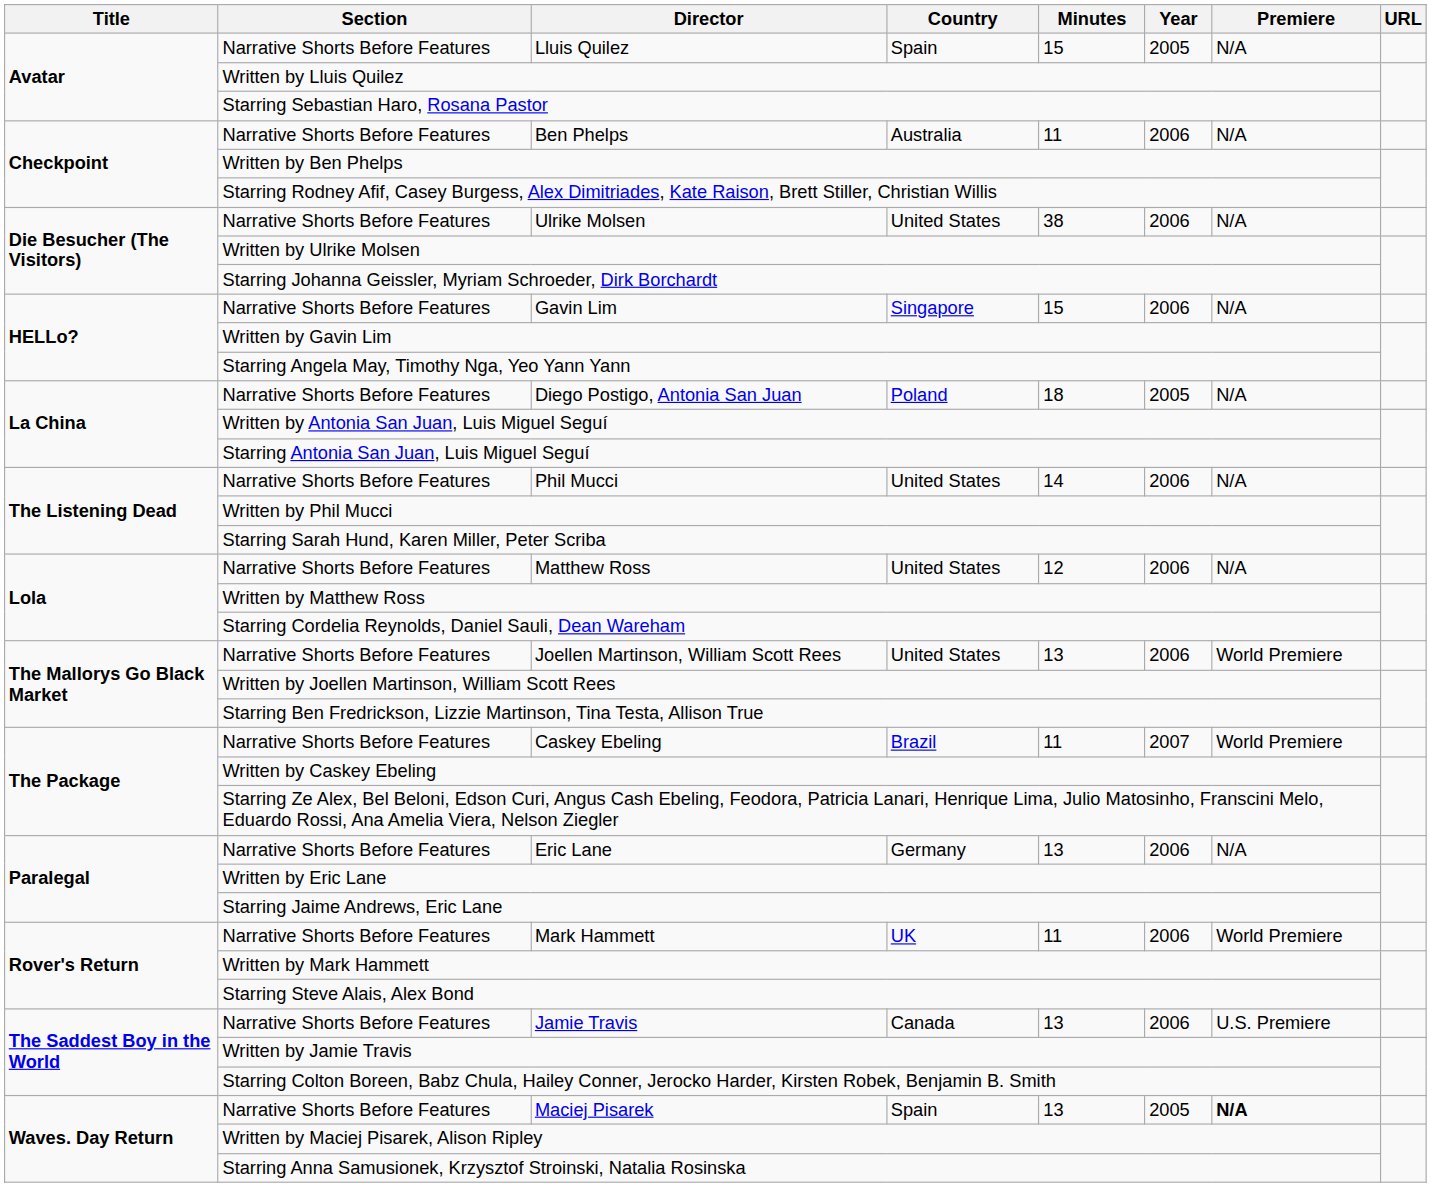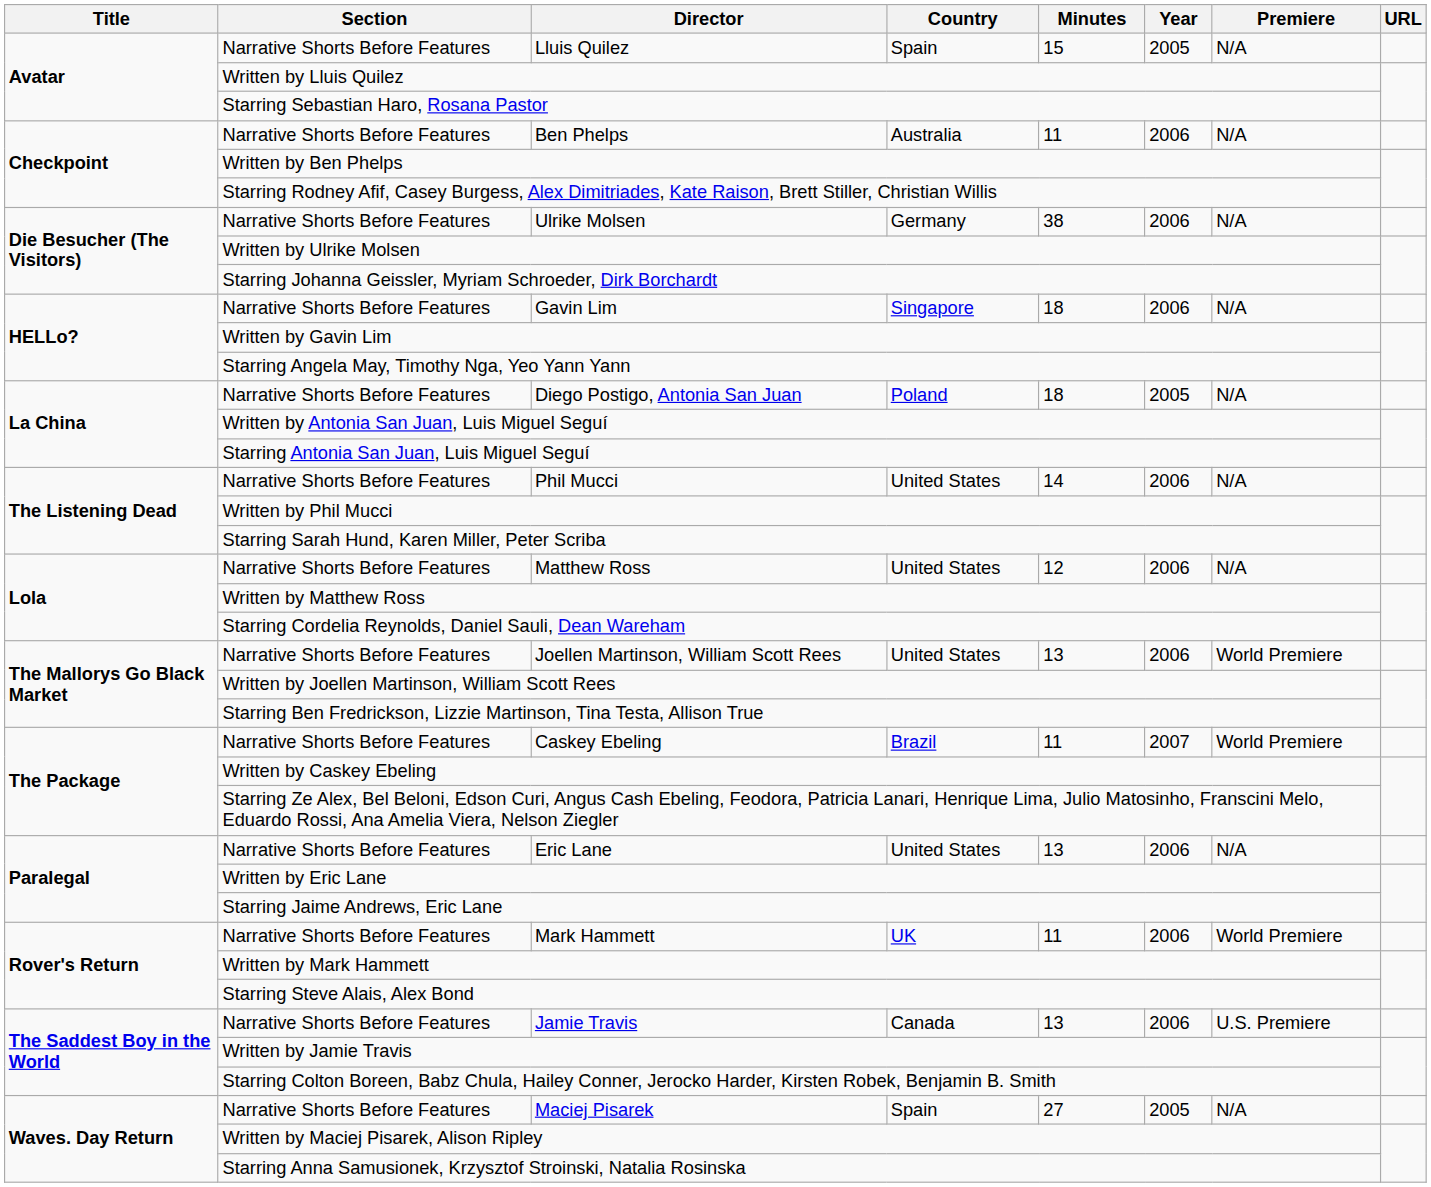Ulrike Molsen | Country: United States -> Germany
Gavin Lim | Minutes: 15 -> 18
Eric Lane | Country: Germany -> United States
Maciej Pisarek | Minutes: 13 -> 27
Maciej Pisarek | Premiere: bold -> normal
